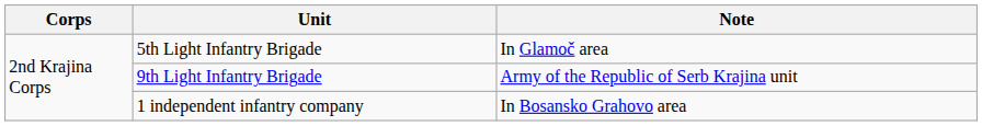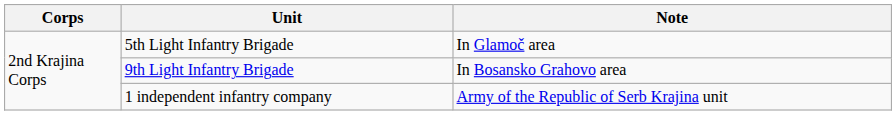9th Light Infantry Brigade | Note: Army of the Republic of Serb Krajina unit -> In Bosansko Grahovo area
1 independent infantry company | Note: In Bosansko Grahovo area -> Army of the Republic of Serb Krajina unit
